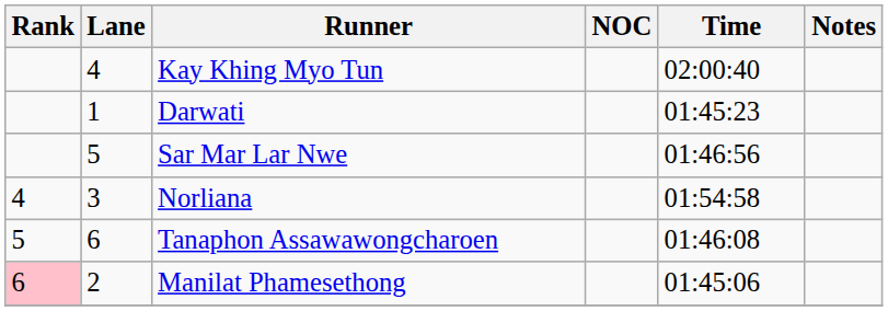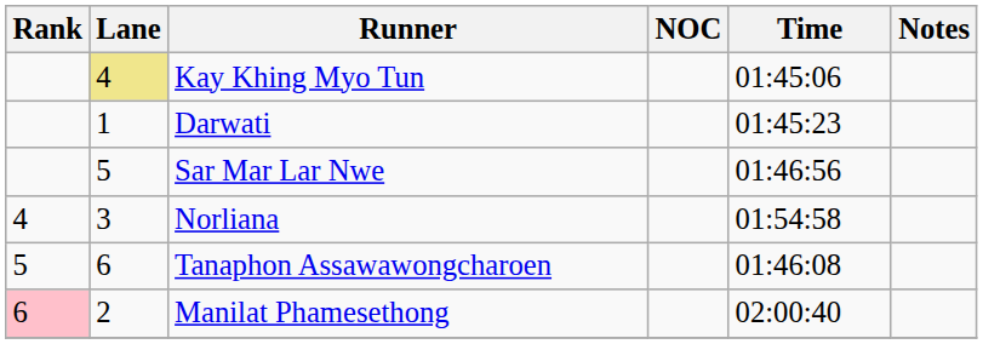Kay Khing Myo Tun | Lane: no background -> khaki background
Kay Khing Myo Tun | Time: 02:00:40 -> 01:45:06
Manilat Phamesethong | Time: 01:45:06 -> 02:00:40
